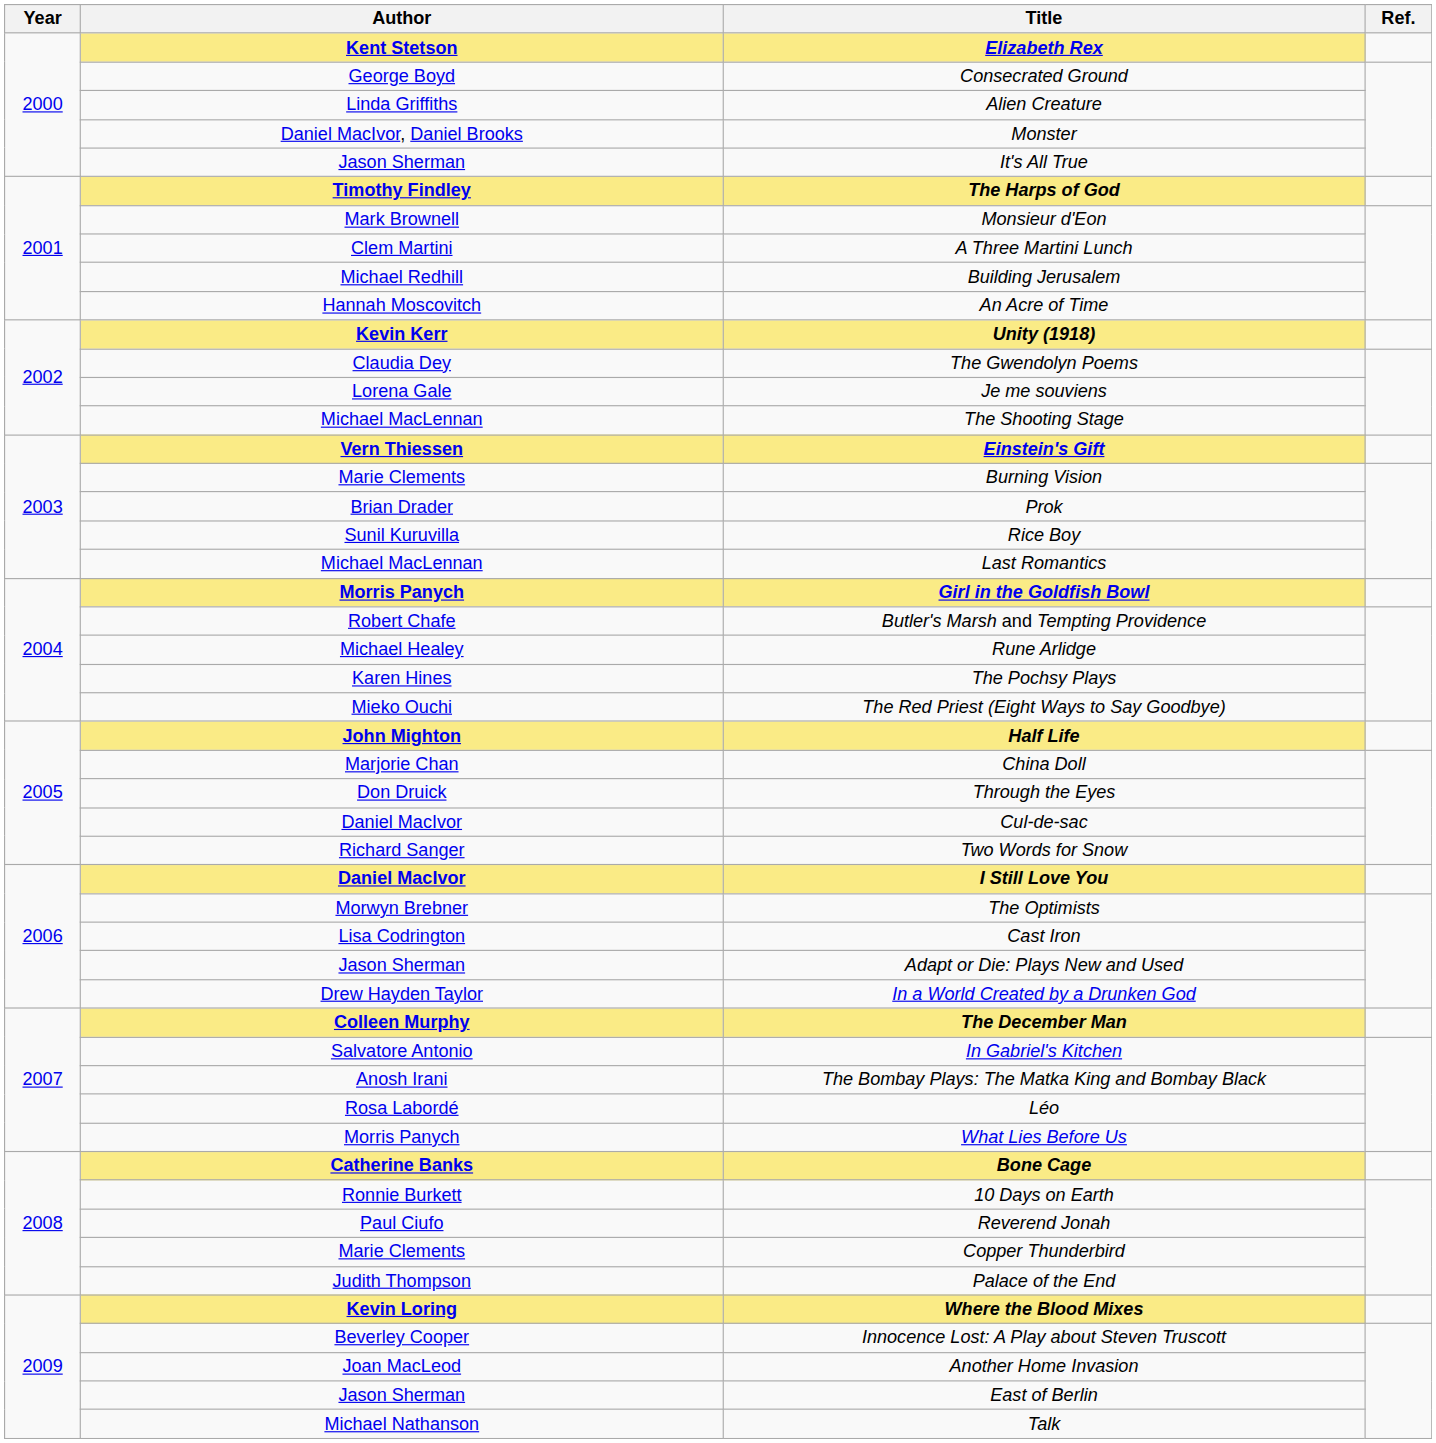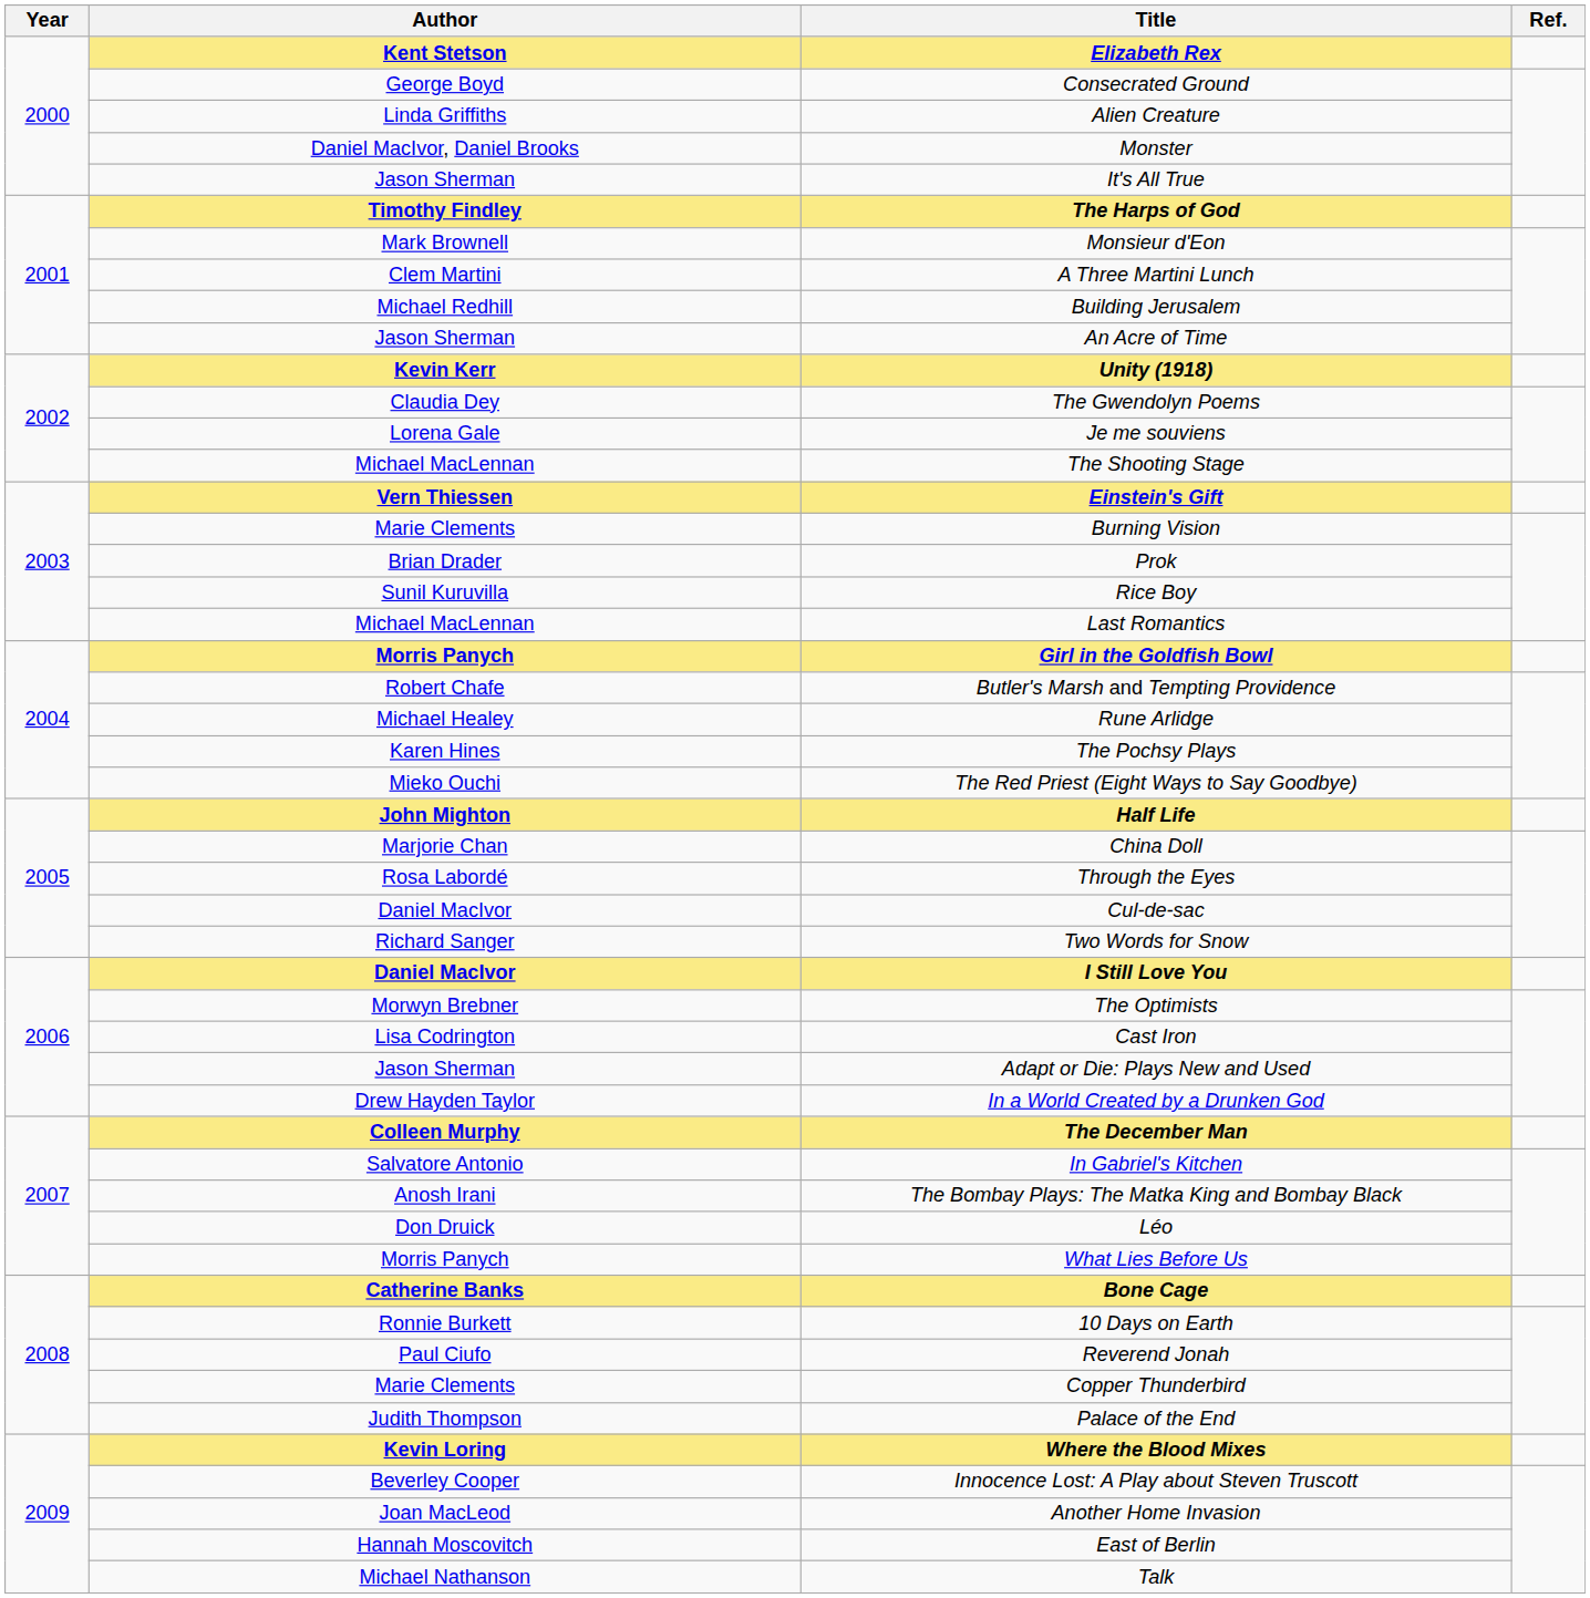An Acre of Time | Author: Hannah Moscovitch -> Jason Sherman
Through the Eyes | Author: Don Druick -> Rosa Labordé
Léo | Author: Rosa Labordé -> Don Druick
East of Berlin | Author: Jason Sherman -> Hannah Moscovitch
